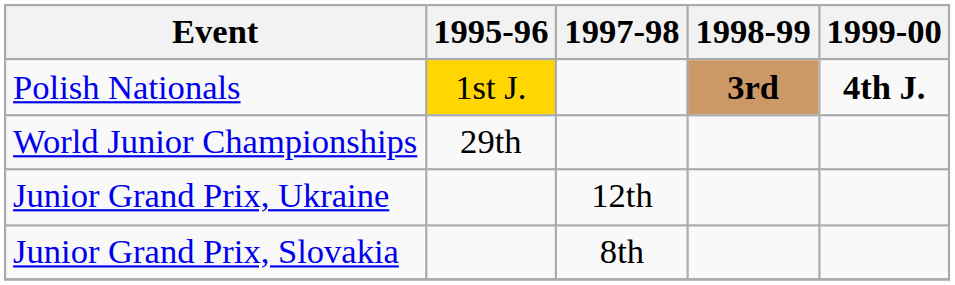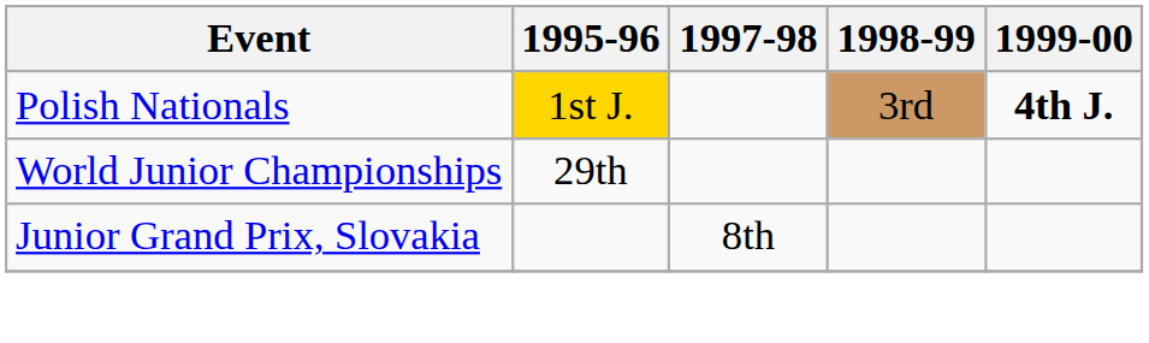Polish Nationals | 1998-99: bold -> normal
- row: Junior Grand Prix, Ukraine | 12th
